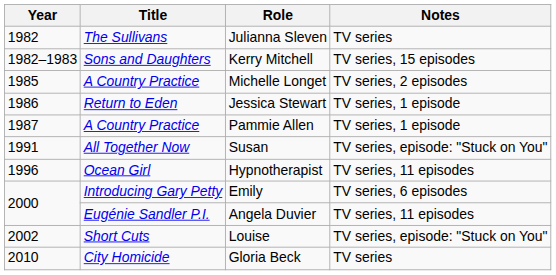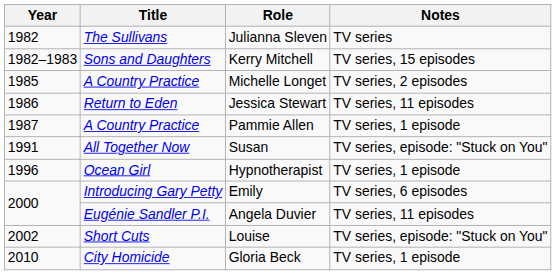Jessica Stewart | Notes: TV series, 1 episode -> TV series, 11 episodes
Hypnotherapist | Notes: TV series, 11 episodes -> TV series, 1 episode
Gloria Beck | Notes: TV series -> TV series, 1 episode
